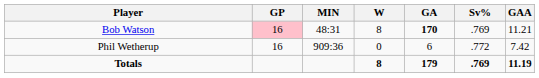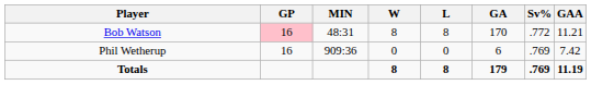+ column: L | 8 | 0 | 8
Bob Watson | GA: bold -> normal
Bob Watson | Sv%: .769 -> .772
Phil Wetherup | Sv%: .772 -> .769
